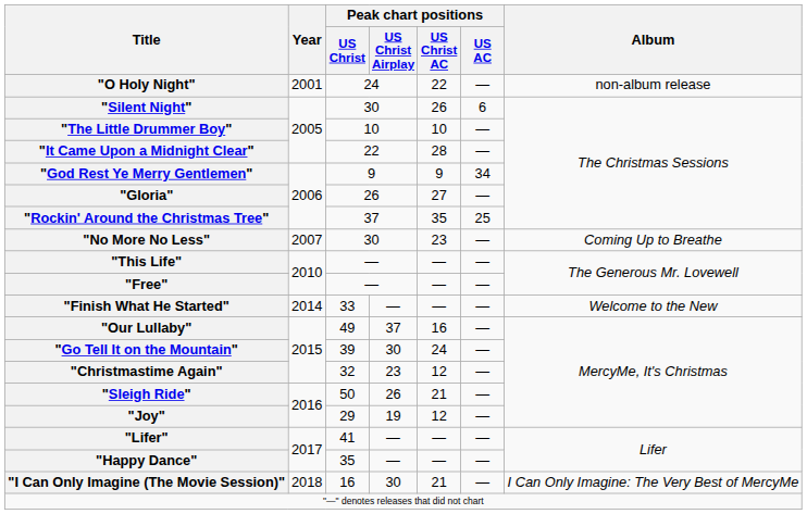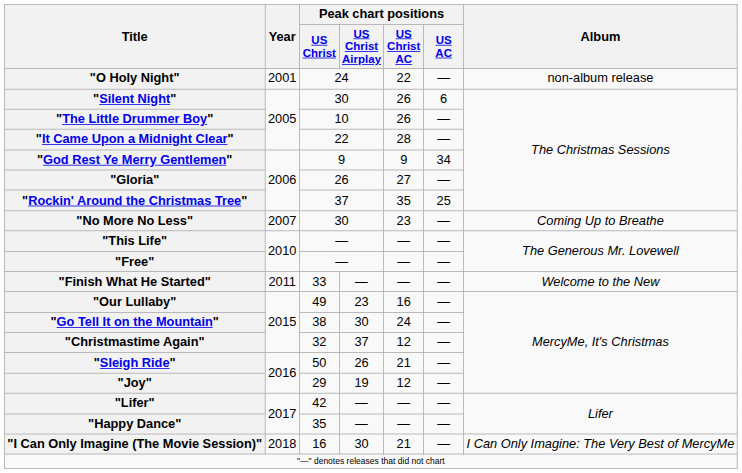"The Little Drummer Boy" | Peak chart positions / US Christ AC: 10 -> 26
"Finish What He Started" | Year: 2014 -> 2011
"Our Lullaby" | Peak chart positions / US Christ Airplay: 37 -> 23
"Go Tell It on the Mountain" | Peak chart positions / US Christ: 39 -> 38
"Christmastime Again" | Peak chart positions / US Christ Airplay: 23 -> 37
"Lifer" | Peak chart positions / US Christ: 41 -> 42
